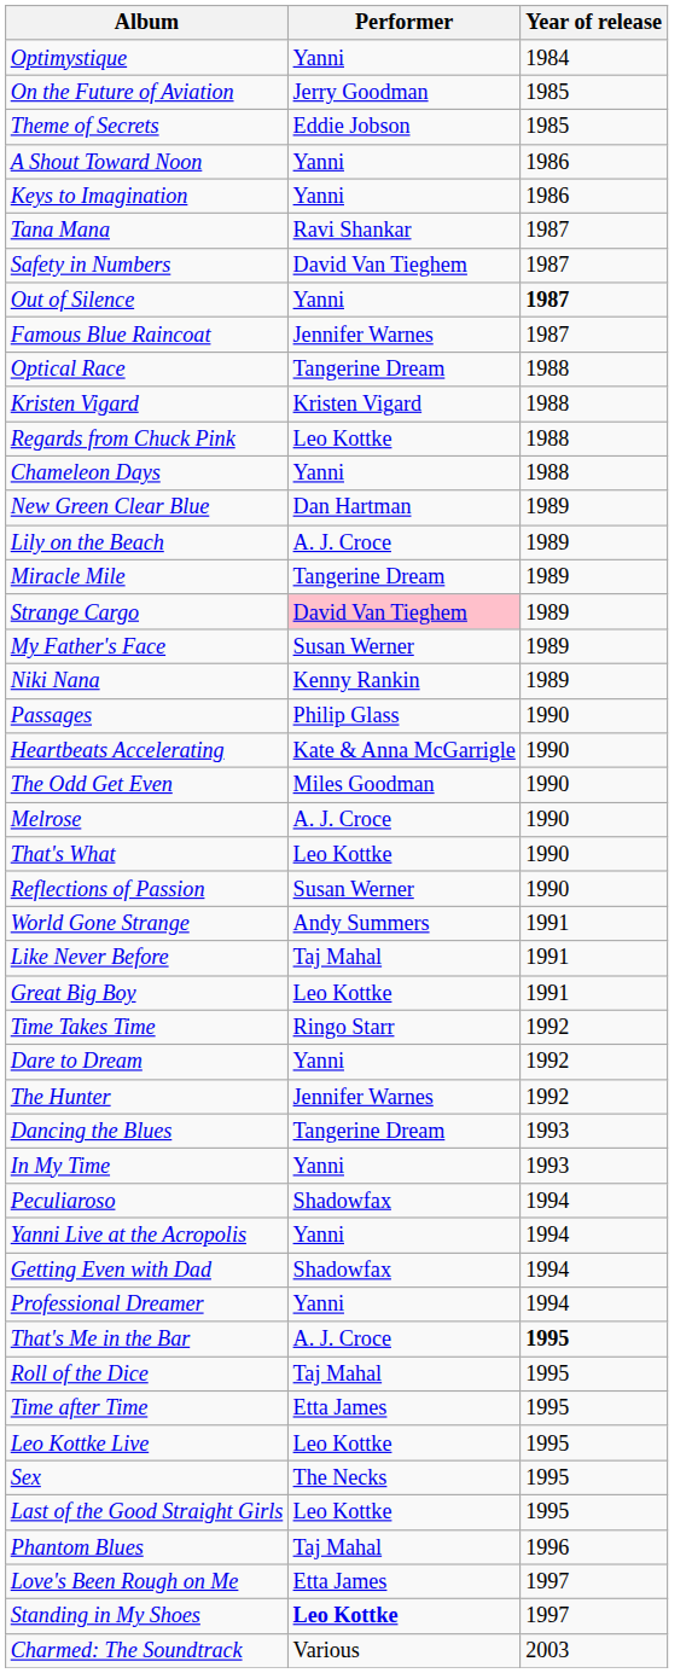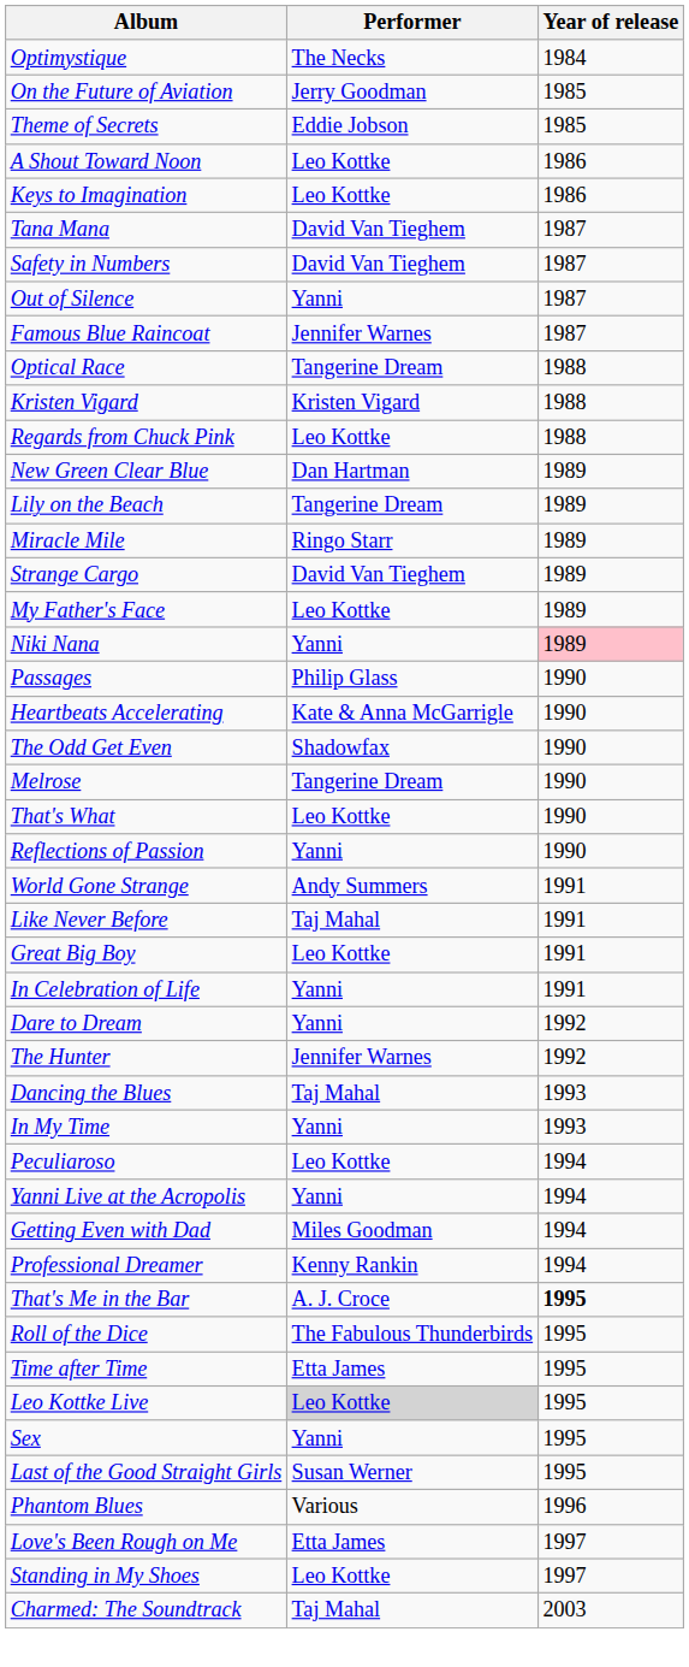Optimystique | Performer: Yanni -> The Necks
A Shout Toward Noon | Performer: Yanni -> Leo Kottke
Keys to Imagination | Performer: Yanni -> Leo Kottke
Tana Mana | Performer: Ravi Shankar -> David Van Tieghem
Out of Silence | Year of release: bold -> normal
- row: Chameleon Days | Yanni | 1988
Lily on the Beach | Performer: A. J. Croce -> Tangerine Dream
Miracle Mile | Performer: Tangerine Dream -> Ringo Starr
Strange Cargo | Performer: pink background -> no background
My Father's Face | Performer: Susan Werner -> Leo Kottke
Niki Nana | Performer: Kenny Rankin -> Yanni
Niki Nana | Year of release: no background -> pink background
The Odd Get Even | Performer: Miles Goodman -> Shadowfax
Melrose | Performer: A. J. Croce -> Tangerine Dream
Reflections of Passion | Performer: Susan Werner -> Yanni
+ row: In Celebration of Life | Yanni | 1991
- row: Time Takes Time | Ringo Starr | 1992
Dancing the Blues | Performer: Tangerine Dream -> Taj Mahal
Peculiaroso | Performer: Shadowfax -> Leo Kottke
Getting Even with Dad | Performer: Shadowfax -> Miles Goodman
Professional Dreamer | Performer: Yanni -> Kenny Rankin
Roll of the Dice | Performer: Taj Mahal -> The Fabulous Thunderbirds
Leo Kottke Live | Performer: no background -> lightgrey background
Sex | Performer: The Necks -> Yanni
Last of the Good Straight Girls | Performer: Leo Kottke -> Susan Werner
Phantom Blues | Performer: Taj Mahal -> Various
Standing in My Shoes | Performer: bold -> normal
Charmed: The Soundtrack | Performer: Various -> Taj Mahal
